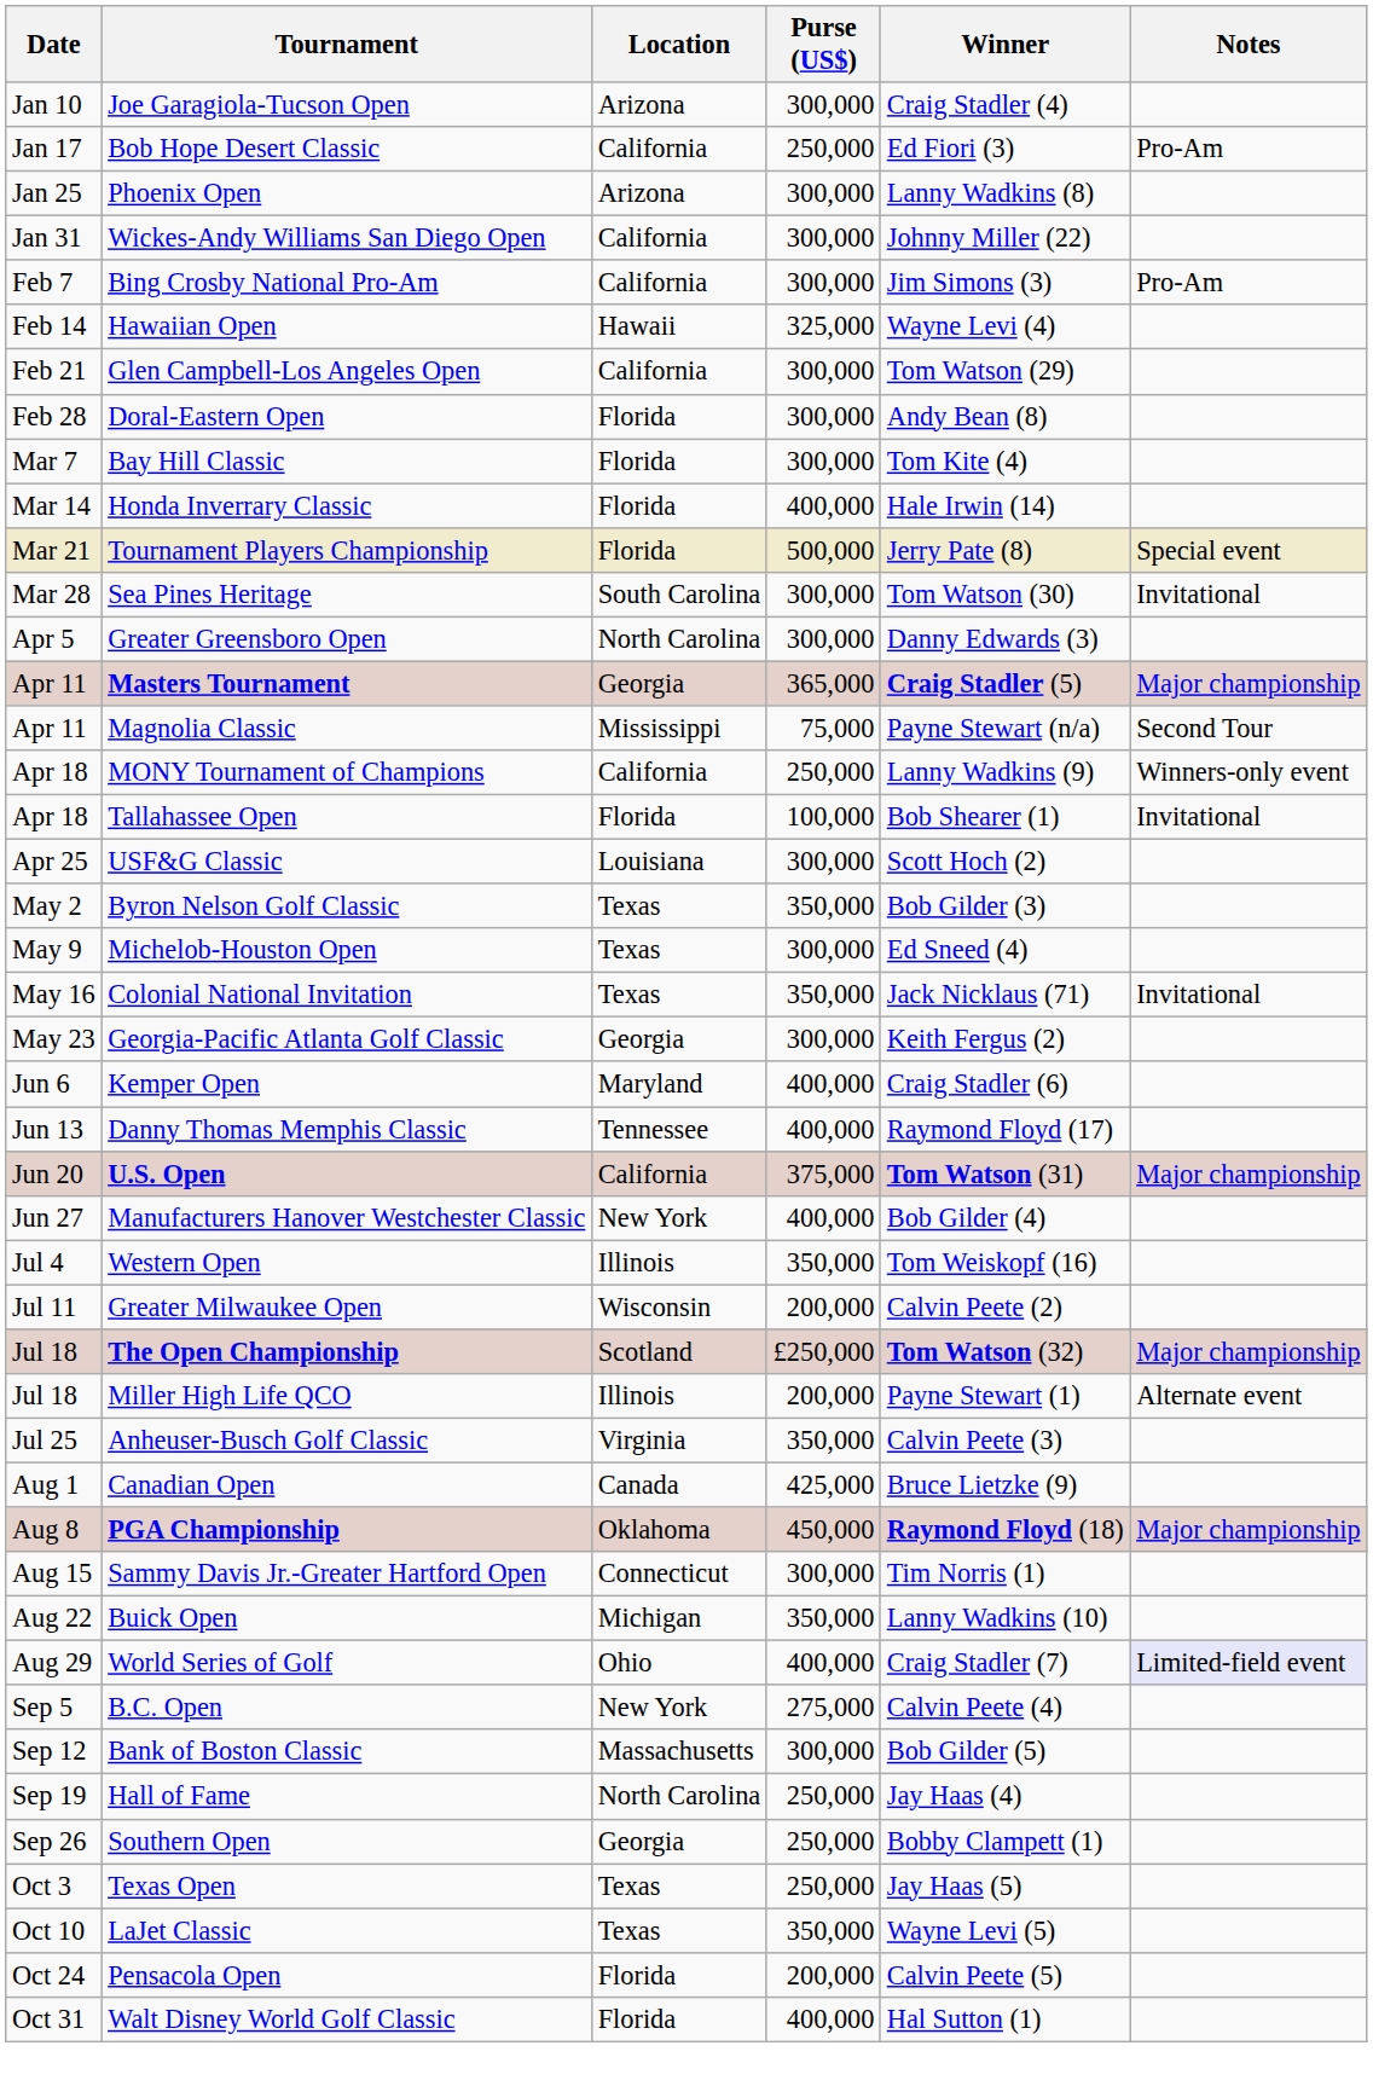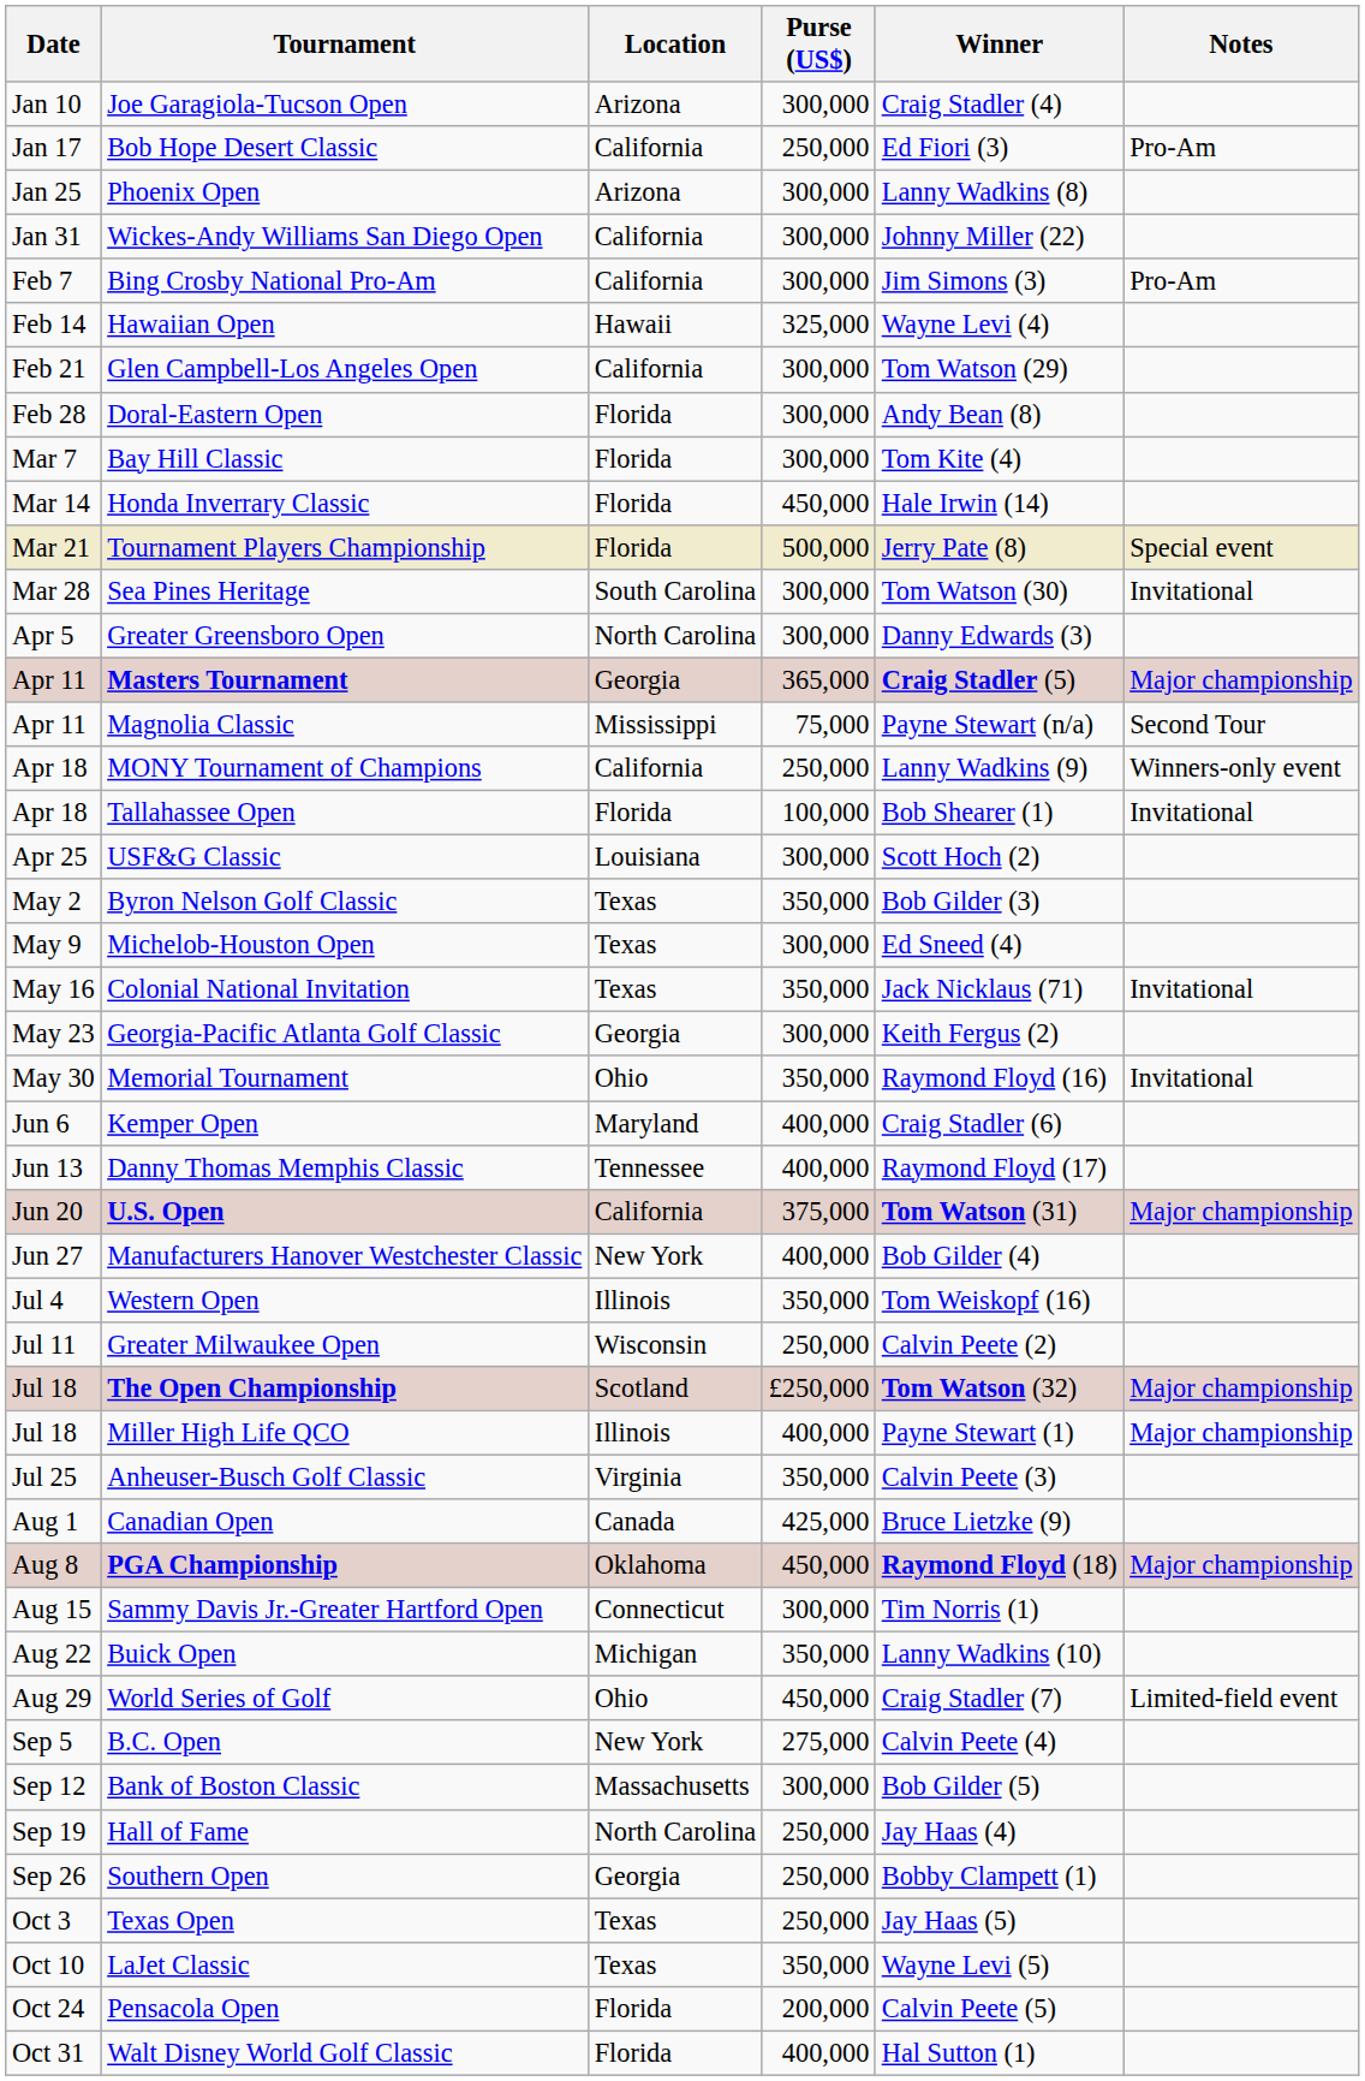Honda Inverrary Classic | Purse (US$): 400,000 -> 450,000
+ row: May 30 | Memorial Tournament | Ohio | 350,000 | Raymond Floyd (16) | Invitational
Greater Milwaukee Open | Purse (US$): 200,000 -> 250,000
Miller High Life QCO | Purse (US$): 200,000 -> 400,000
Miller High Life QCO | Notes: Alternate event -> Major championship
World Series of Golf | Purse (US$): 400,000 -> 450,000
World Series of Golf | Notes: lavender background -> no background
